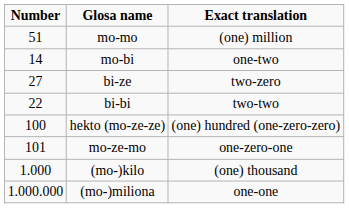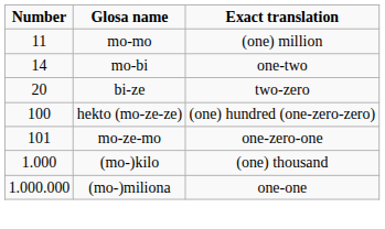mo-mo | Number: 51 -> 11
bi-ze | Number: 27 -> 20
- row: 22 | bi-bi | two-two
